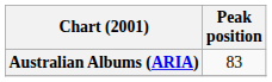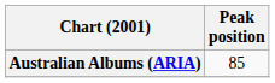Australian Albums (ARIA) | Peak position: 83 -> 85
